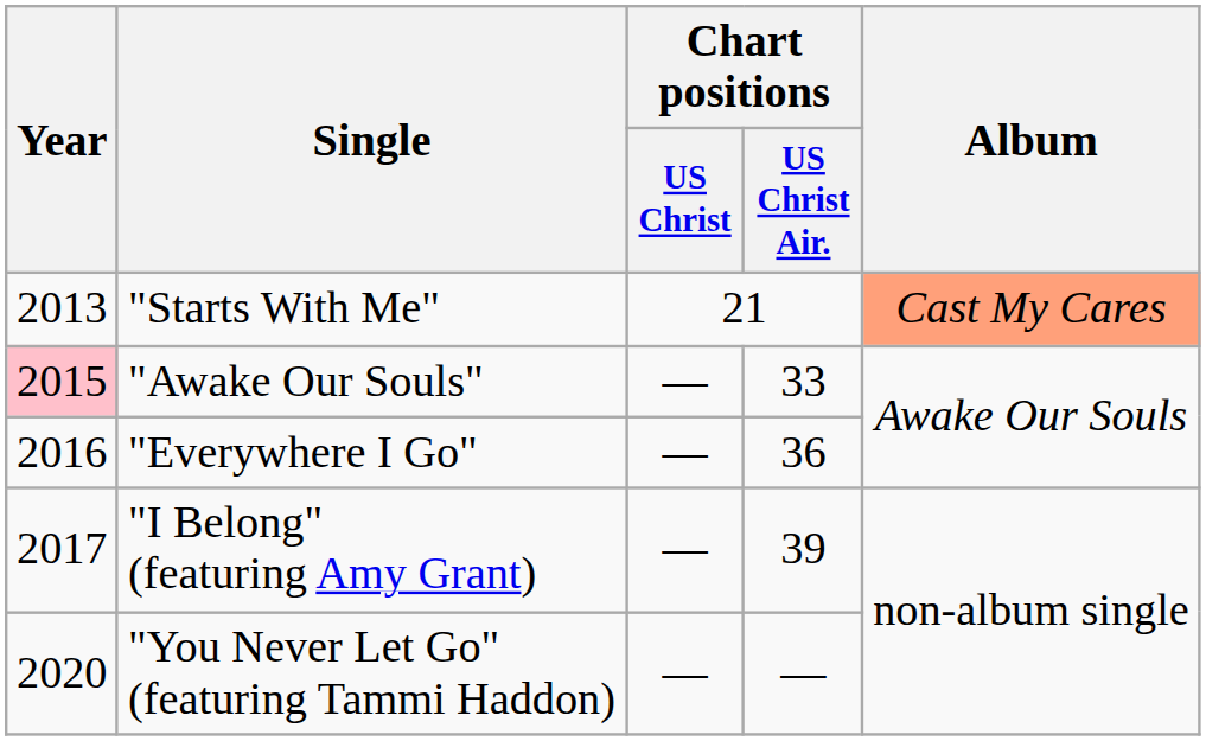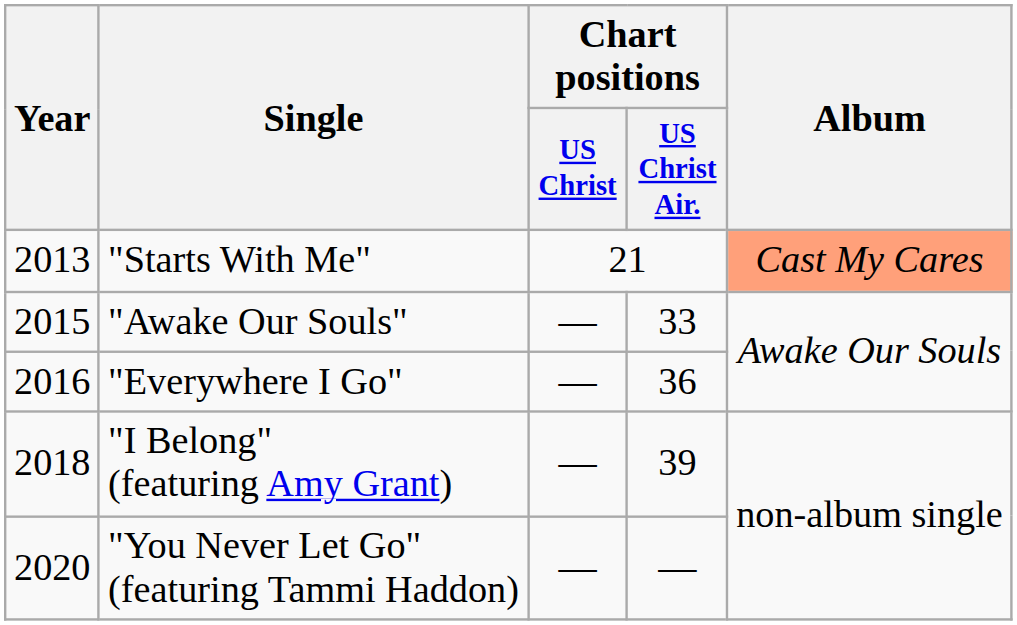"Awake Our Souls" | Year: pink background -> no background
"I Belong" (featuring Amy Grant) | Year: 2017 -> 2018
